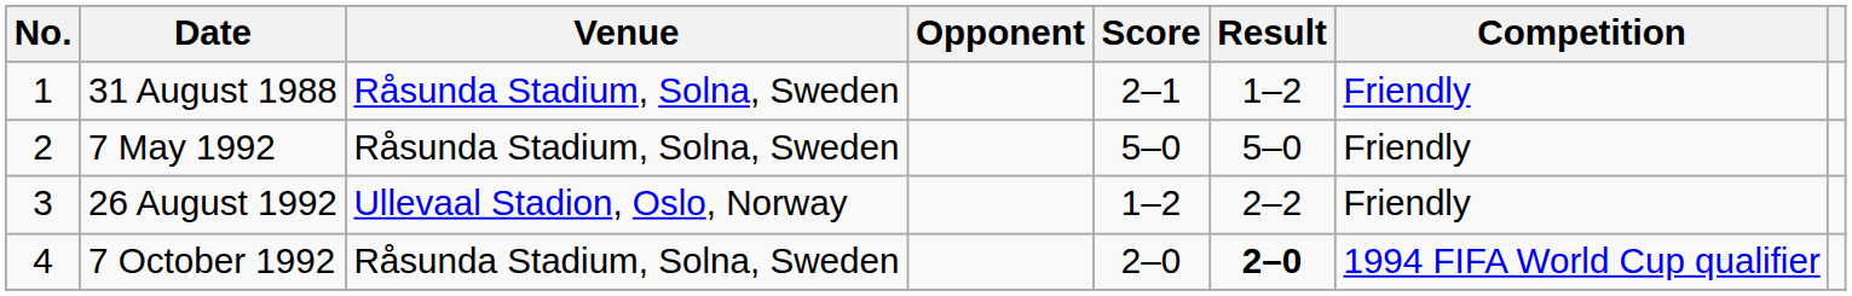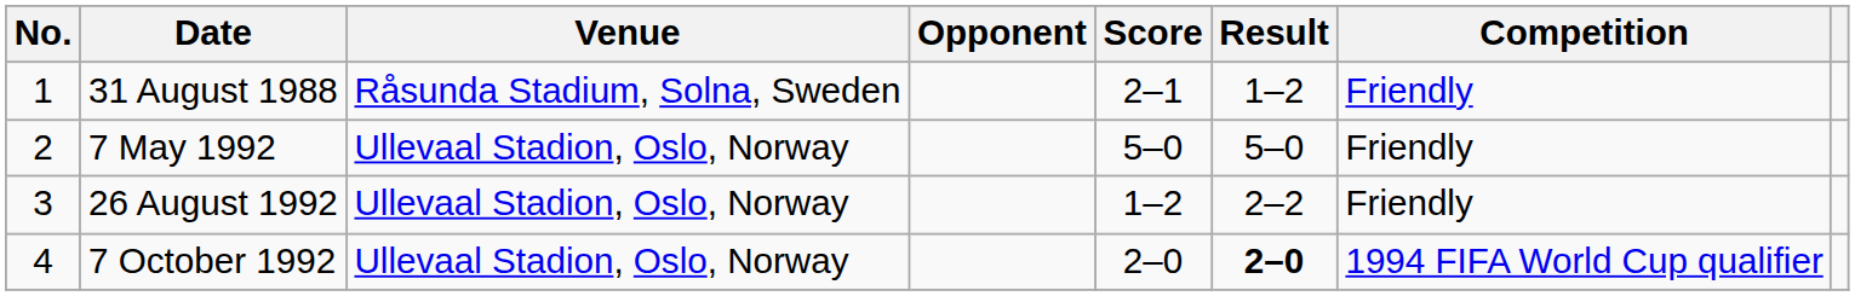7 May 1992 | Venue: Råsunda Stadium, Solna, Sweden -> Ullevaal Stadion, Oslo, Norway
7 October 1992 | Venue: Råsunda Stadium, Solna, Sweden -> Ullevaal Stadion, Oslo, Norway
